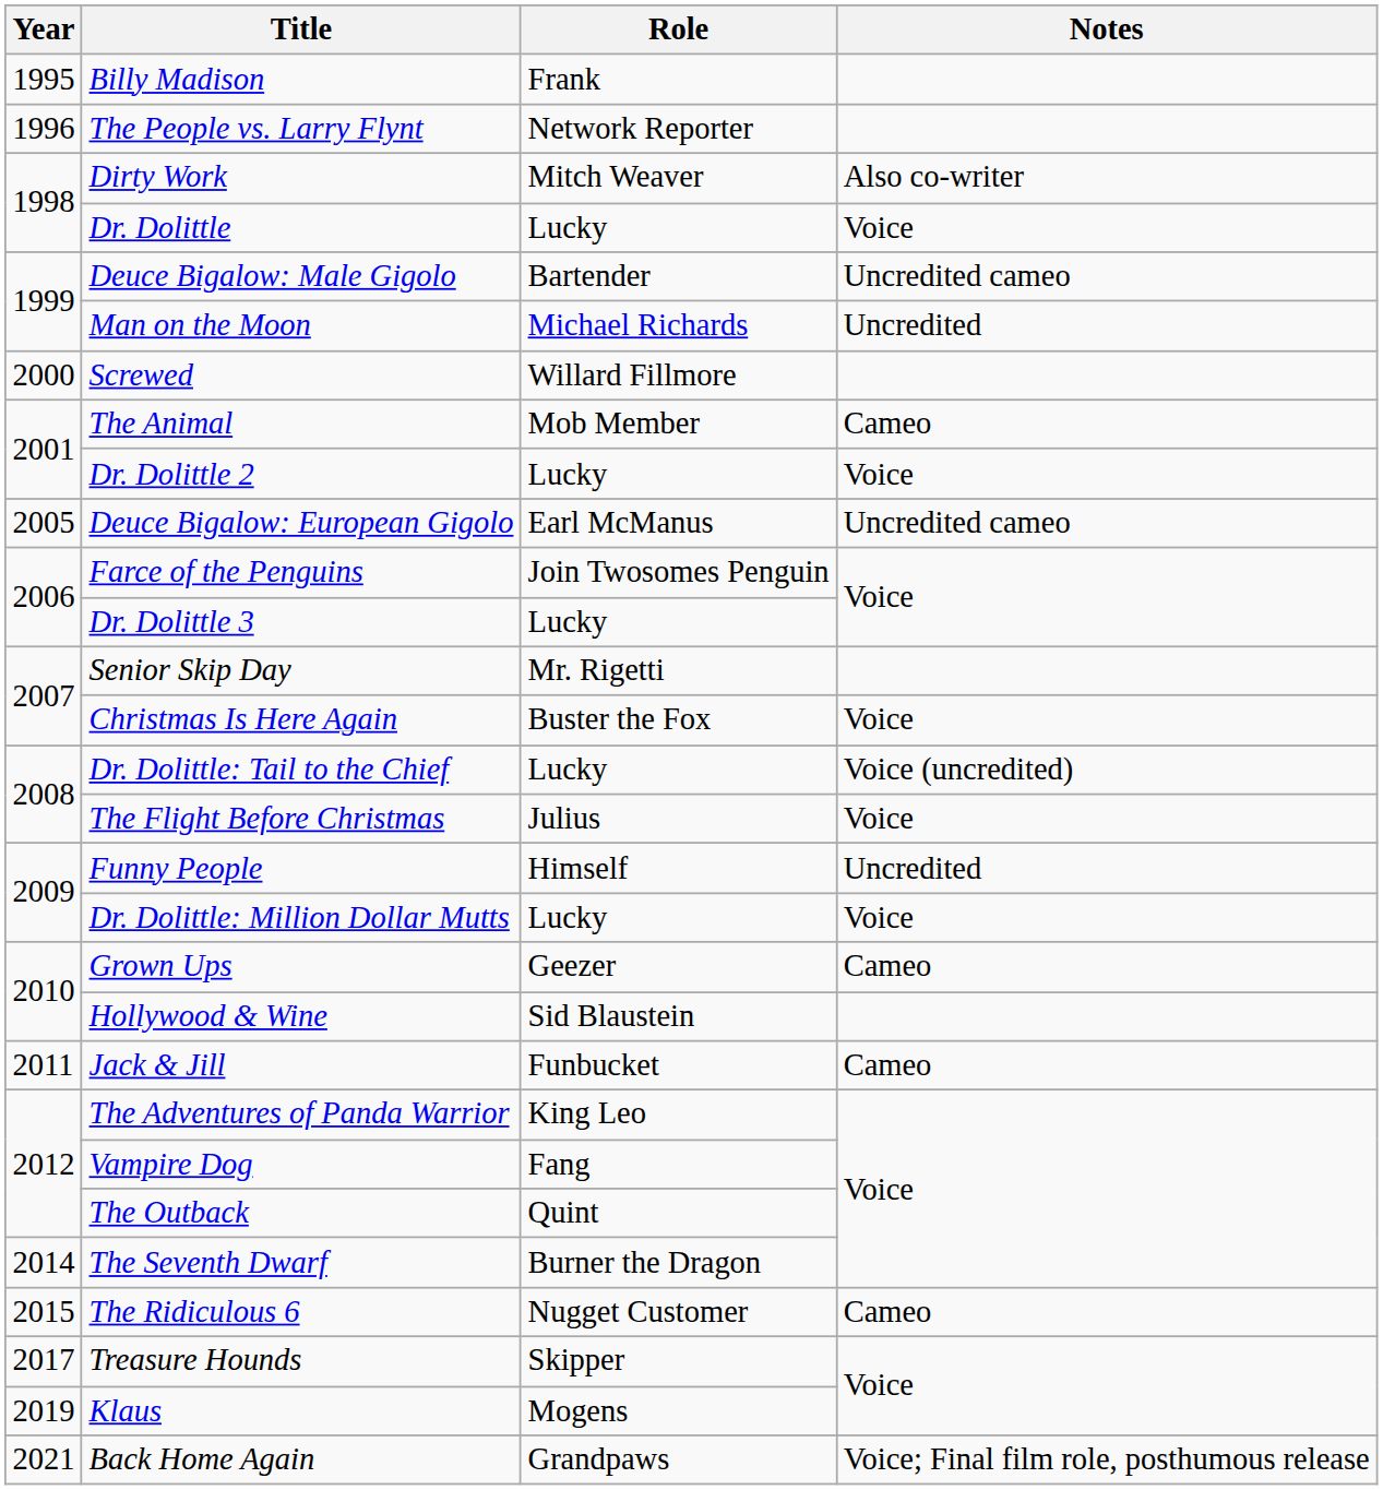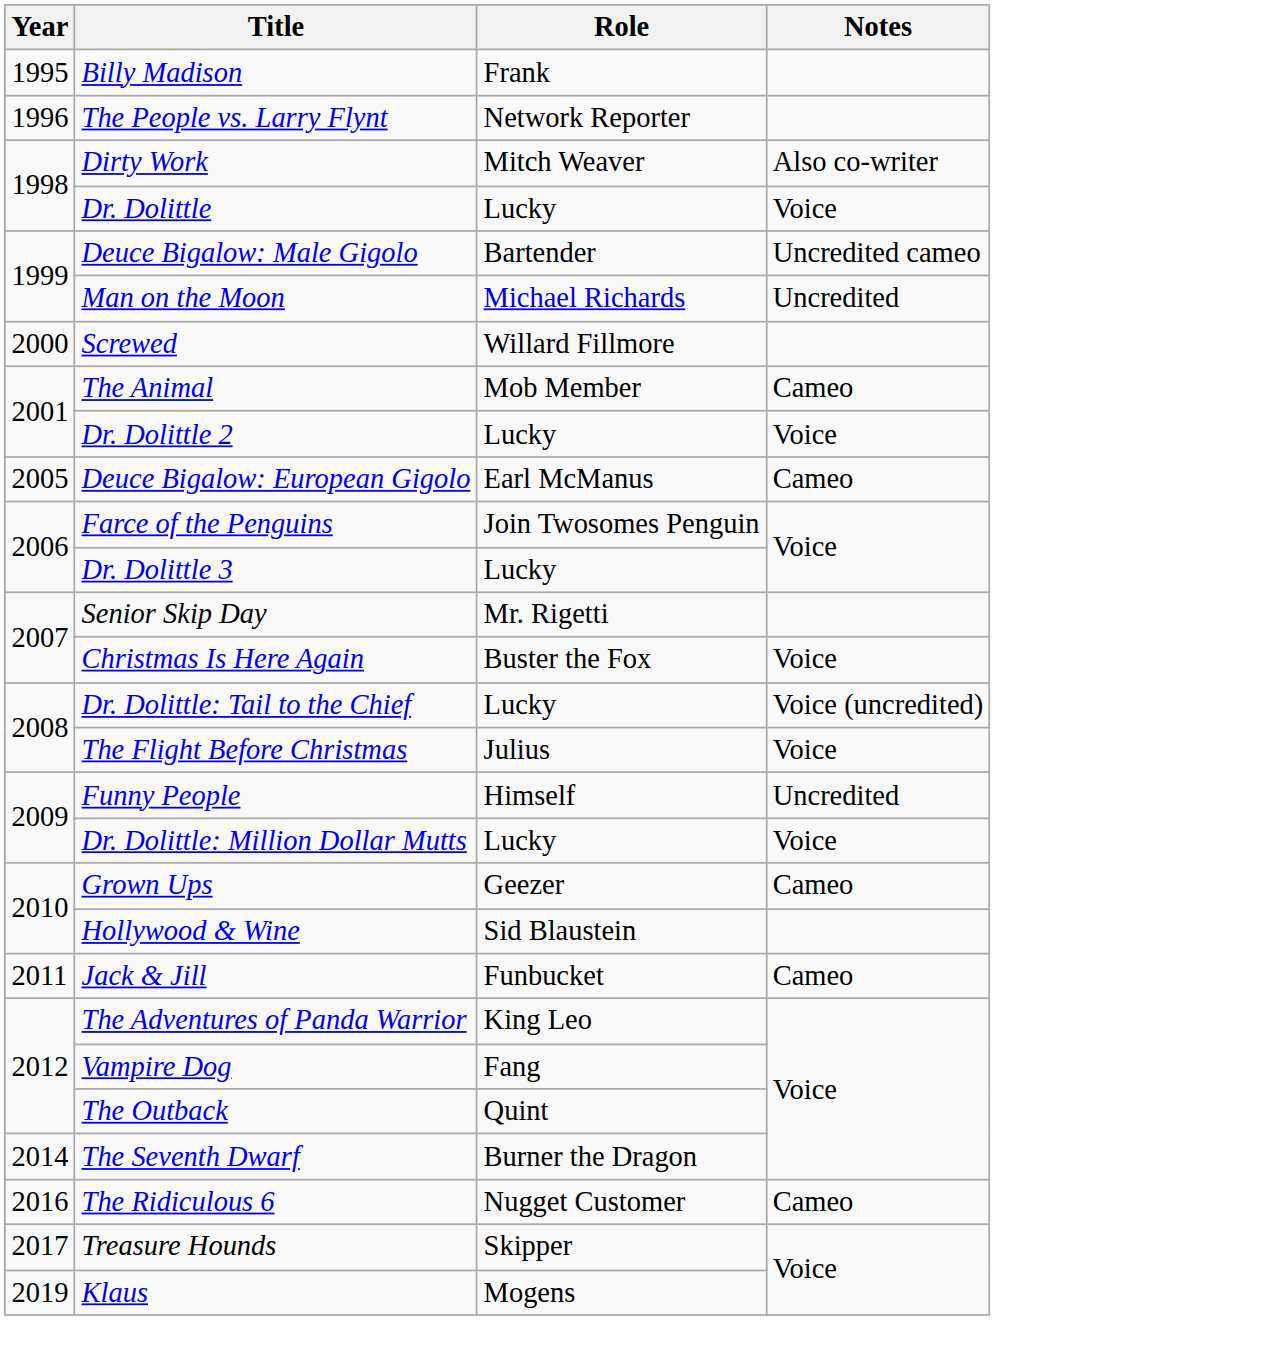Deuce Bigalow: European Gigolo | Notes: Uncredited cameo -> Cameo
The Ridiculous 6 | Year: 2015 -> 2016
- row: 2021 | Back Home Again | Grandpaws | Voice; Final film role, posthumous release
